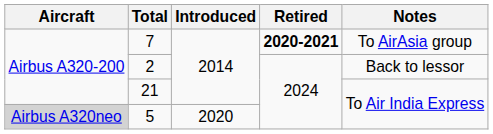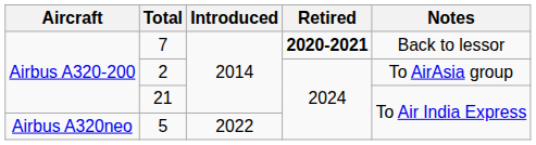7 | Notes: To AirAsia group -> Back to lessor
2 | Notes: Back to lessor -> To AirAsia group
5 | Aircraft: lightgrey background -> no background
5 | Introduced: 2020 -> 2022
